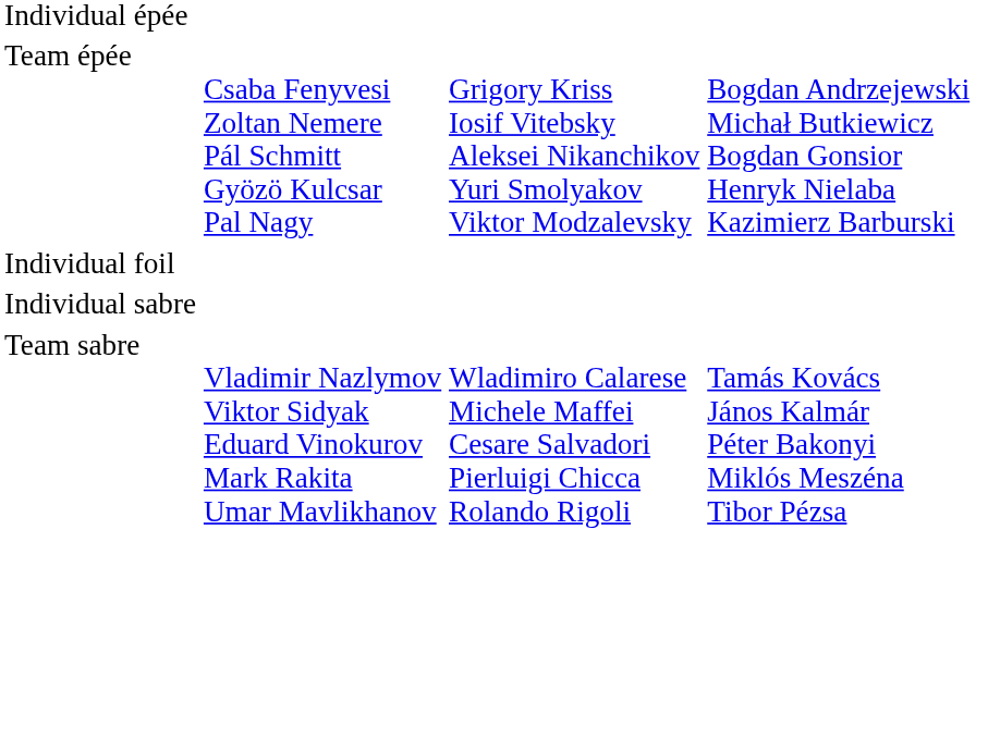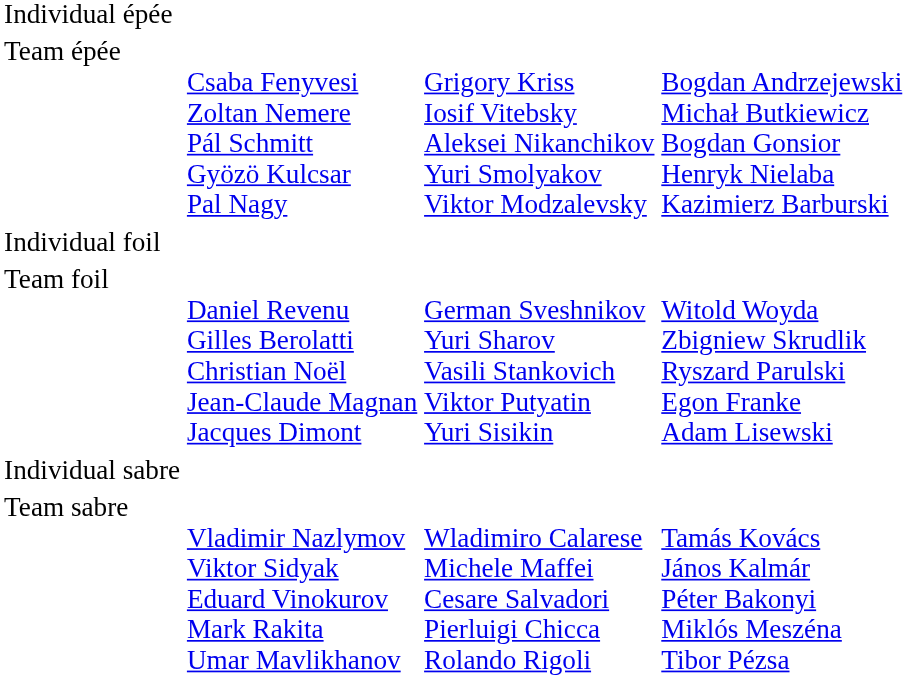+ row: Team foil | Daniel Revenu Gilles Berolatti Christian Noël Jean-Claude Magnan Jacques Dimont | German Sveshnikov Yuri Sharov Vasili Stankovich Viktor Putyatin Yuri Sisikin | Witold Woyda Zbigniew Skrudlik Ryszard Parulski Egon Franke Adam Lisewski
